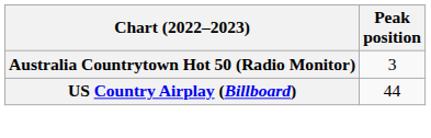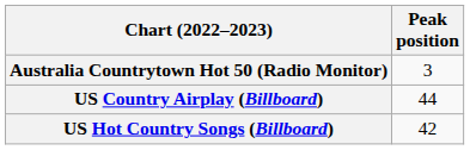+ row: US Hot Country Songs (Billboard) | 42
